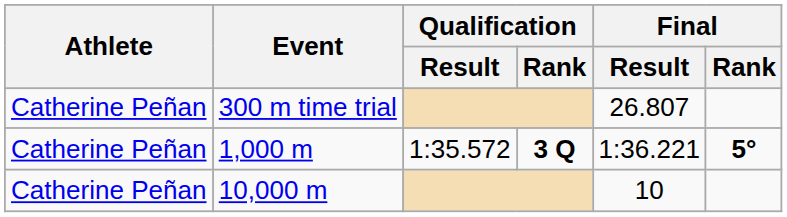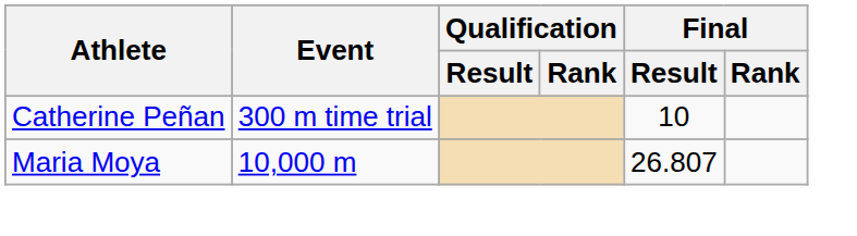300 m time trial | Final / Result: 26.807 -> 10
- row: Catherine Peñan | 1,000 m | 1:35.572 | 3 Q | 1:36.221 | 5°
10,000 m | Athlete: Catherine Peñan -> Maria Moya
10,000 m | Final / Result: 10 -> 26.807
